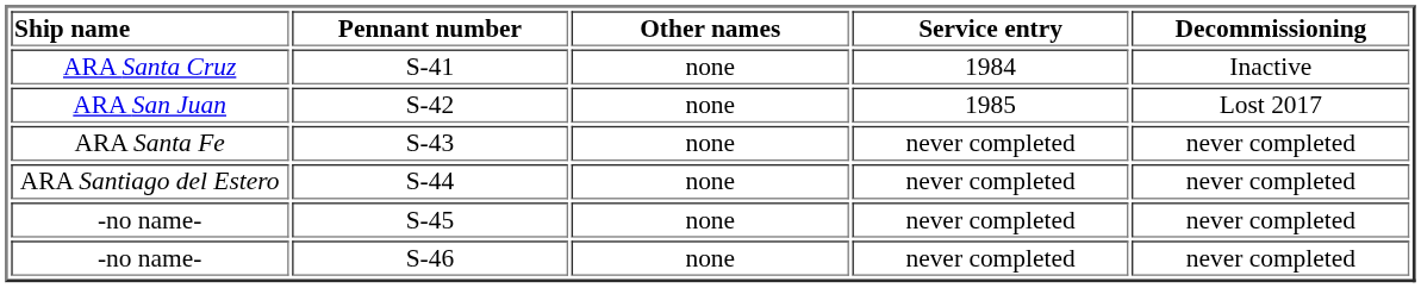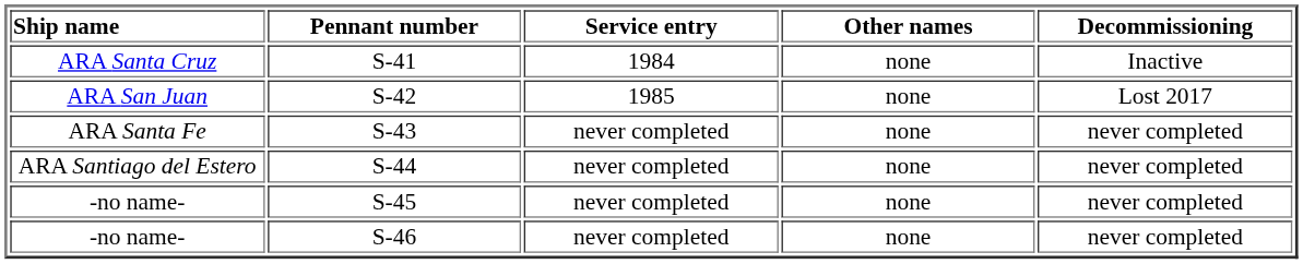columns swapped: Other names <-> Service entry
